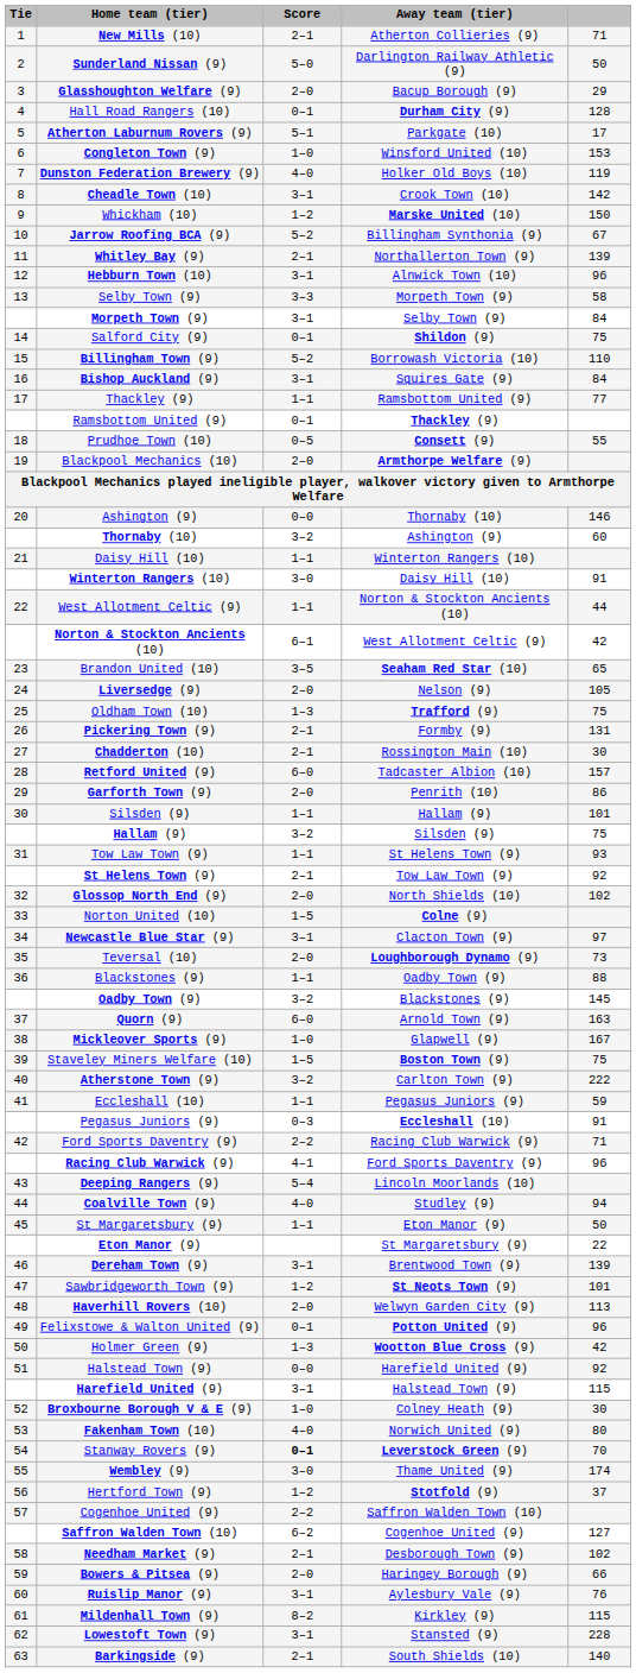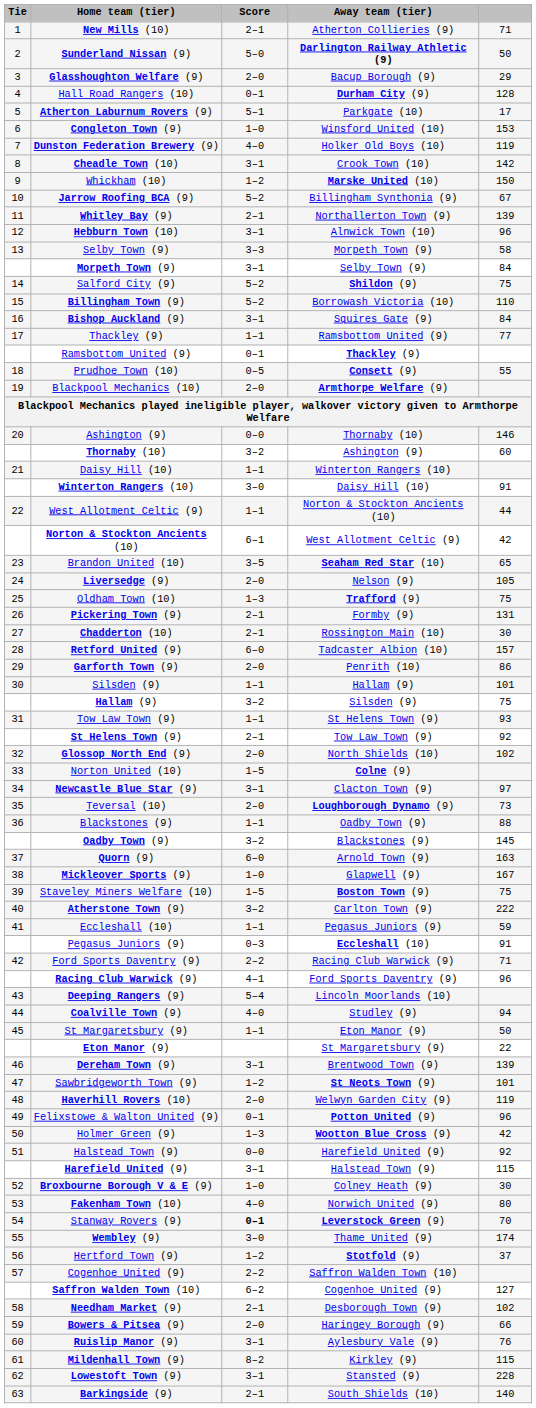Sunderland Nissan (9) | Away team (tier): normal -> bold
Salford City (9) | Score: 0–1 -> 5–2
Haverhill Rovers (10) | column 5: 113 -> 119
